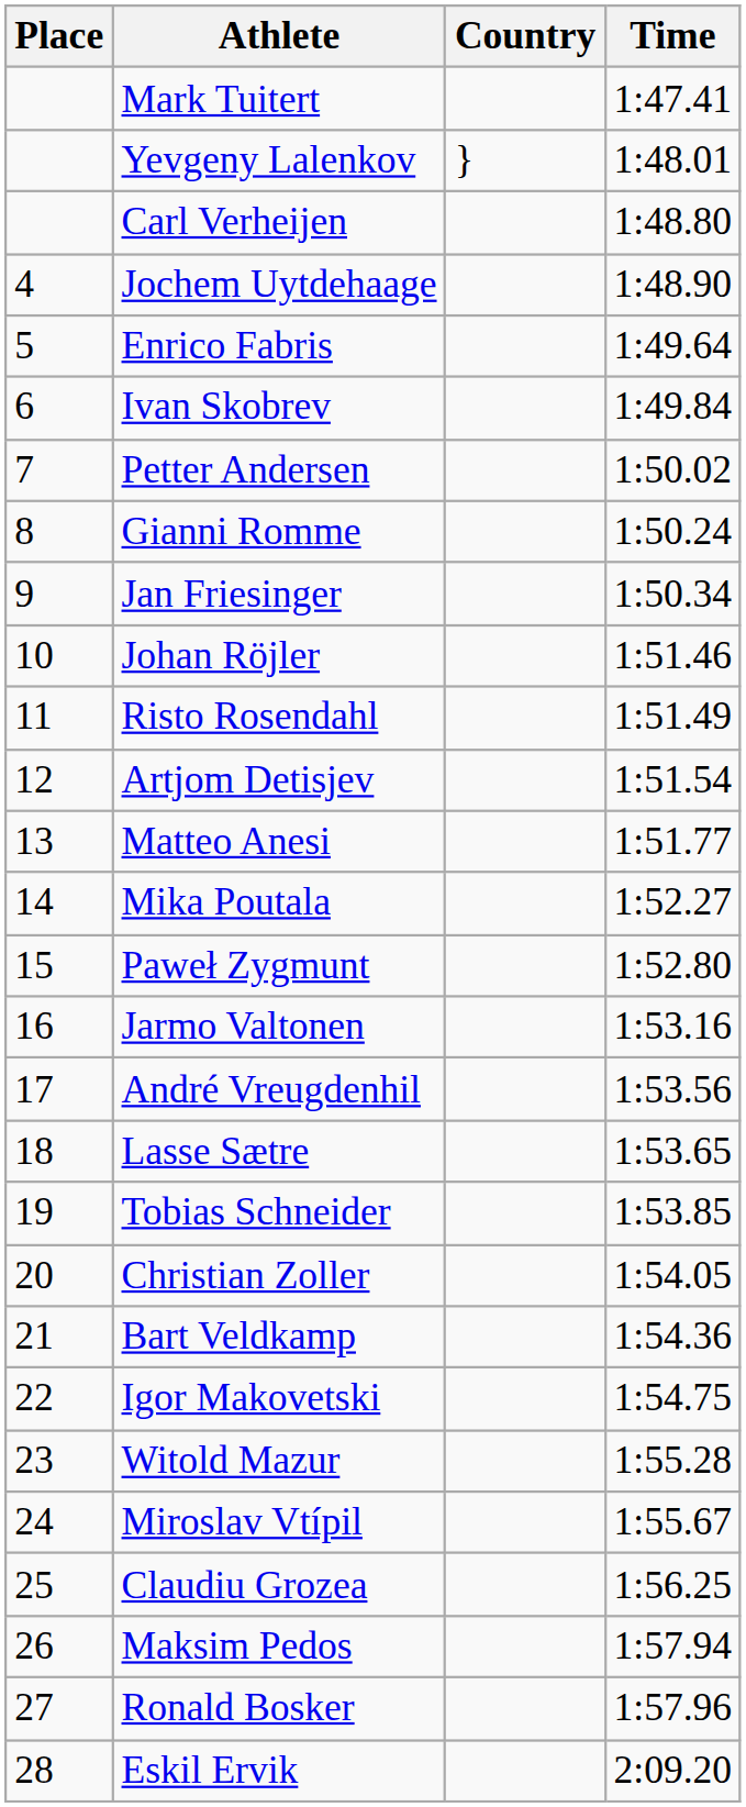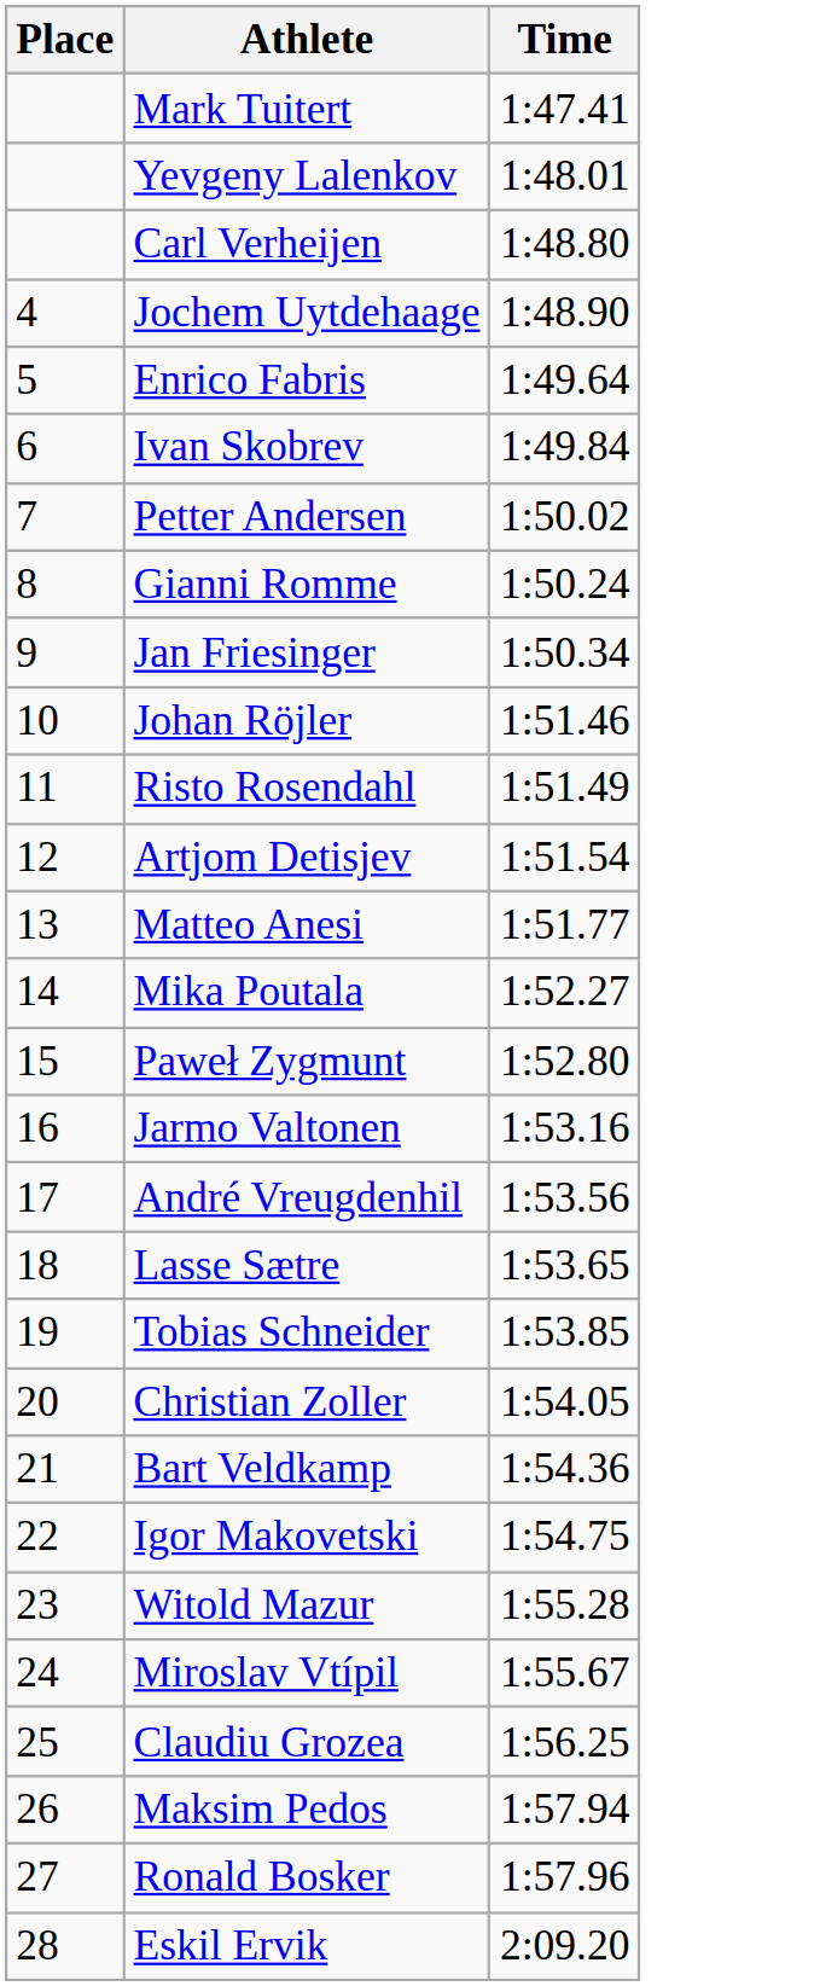- column: Country | }
